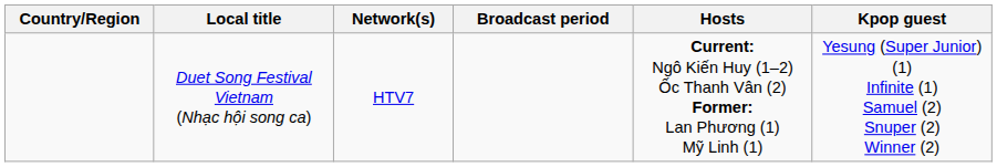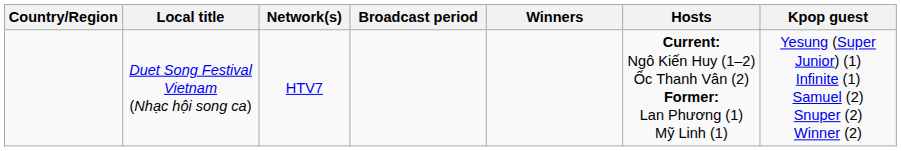+ column: Winners
